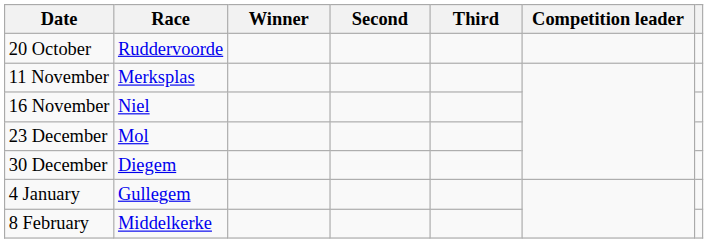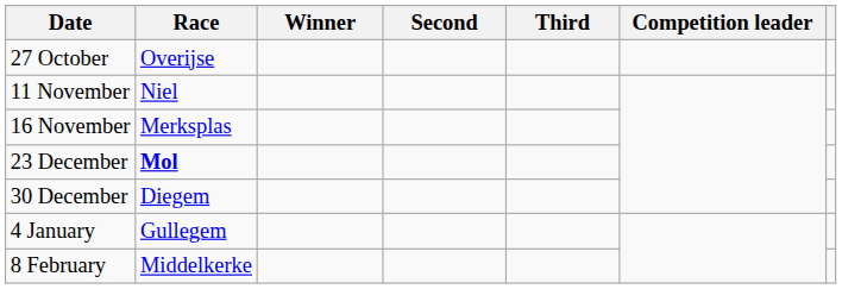- row: 20 October | Ruddervoorde
+ row: 27 October | Overijse
11 November | Race: Merksplas -> Niel
16 November | Race: Niel -> Merksplas
23 December | Race: normal -> bold
